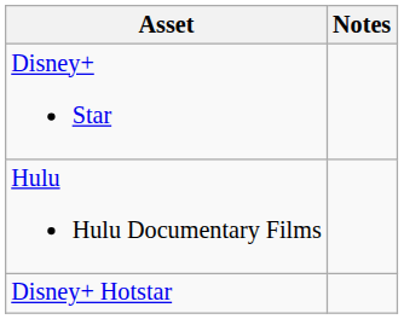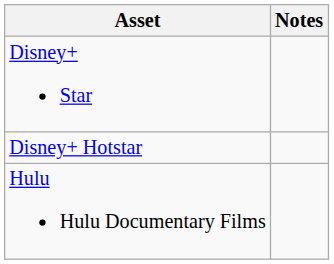rows swapped: Hulu Hulu Documentary Films <-> Disney+ Hotstar
